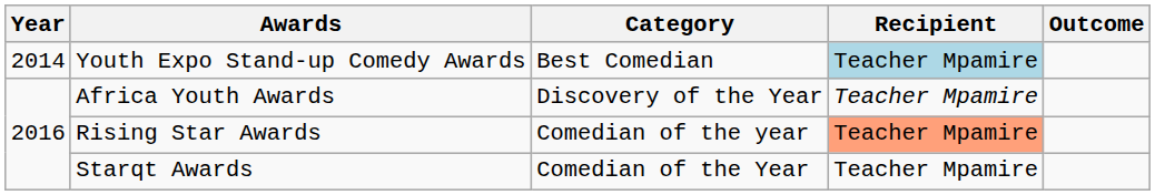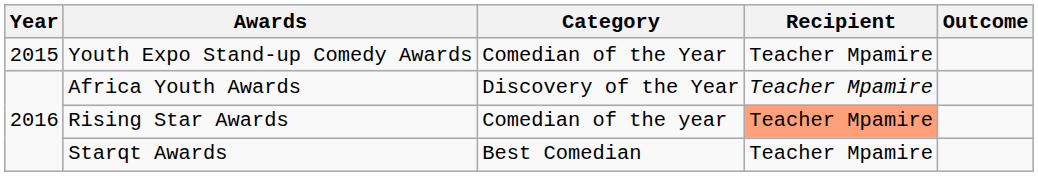Youth Expo Stand-up Comedy Awards | Year: 2014 -> 2015
Youth Expo Stand-up Comedy Awards | Category: Best Comedian -> Comedian of the Year
Youth Expo Stand-up Comedy Awards | Recipient: lightblue background -> no background
Starqt Awards | Category: Comedian of the Year -> Best Comedian
